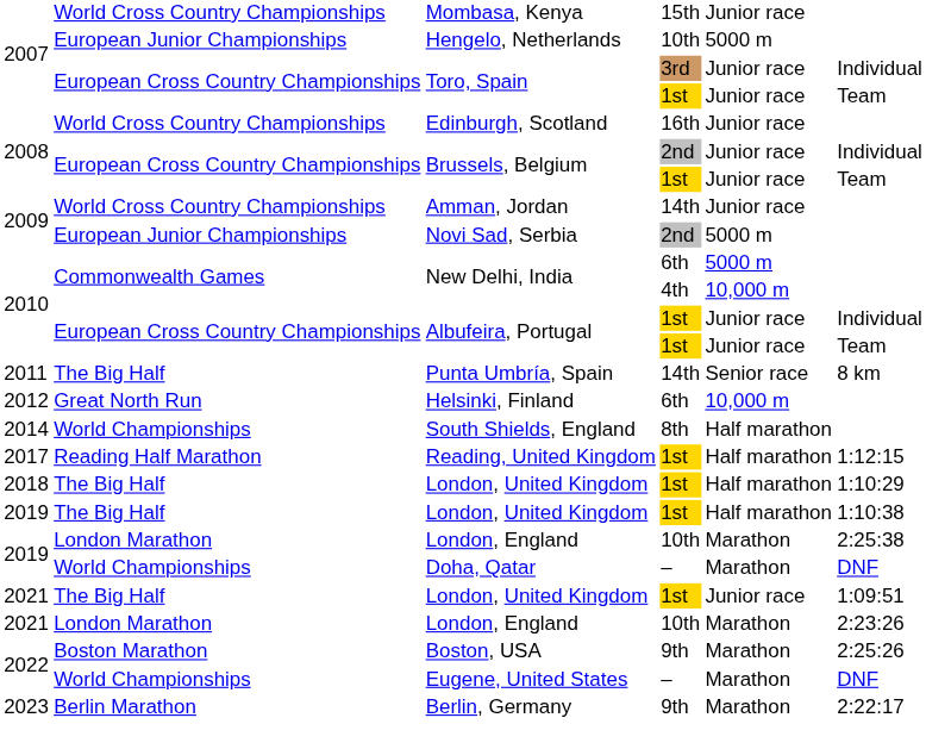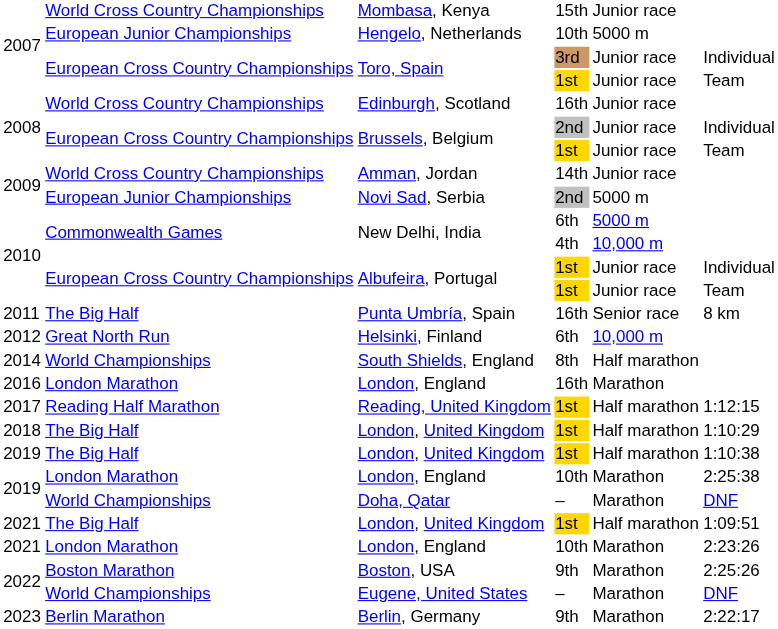Punta Umbría, Spain | column 4: 14th -> 16th
+ row: 2016 | London Marathon | London, England | 16th | Marathon
2021 / London, United Kingdom | column 5: Junior race -> Half marathon
